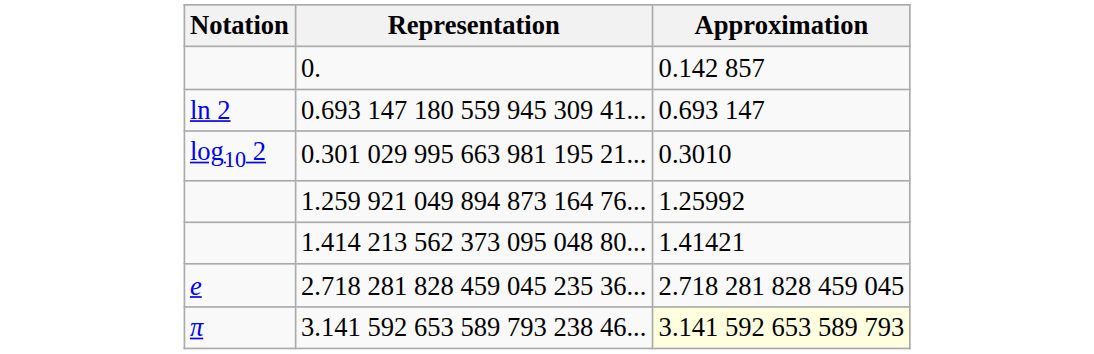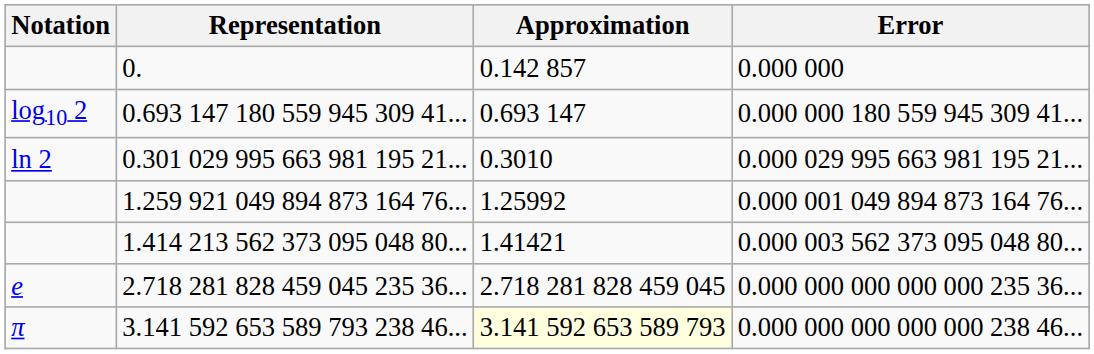+ column: Error | 0.000 000 | 0.000 000 180 559 945 309 41... | 0.000 029 995 663 981 195 21... | 0.000 001 049 894 873 164 76... | 0.000 003 562 373 095 048 80... | 0.000 000 000 000 000 235 36... | 0.000 000 000 000 000 238 46...
0.693 147 180 559 945 309 41... | Notation: ln 2 -> log10 2
0.301 029 995 663 981 195 21... | Notation: log10 2 -> ln 2
